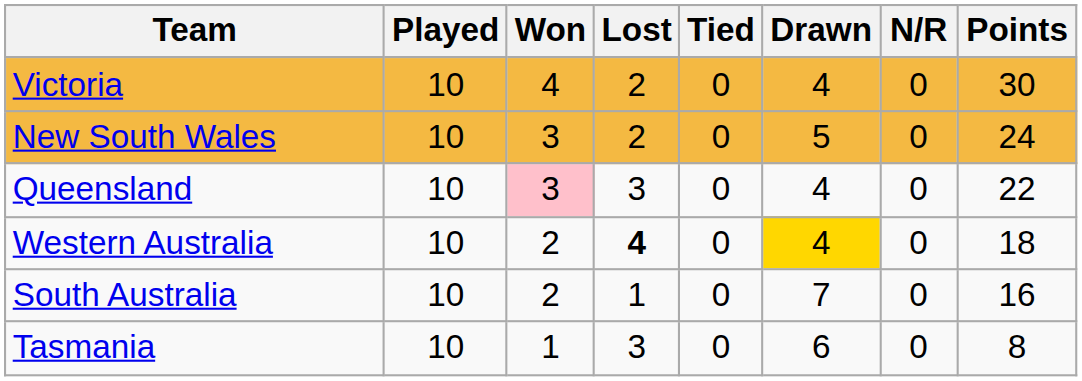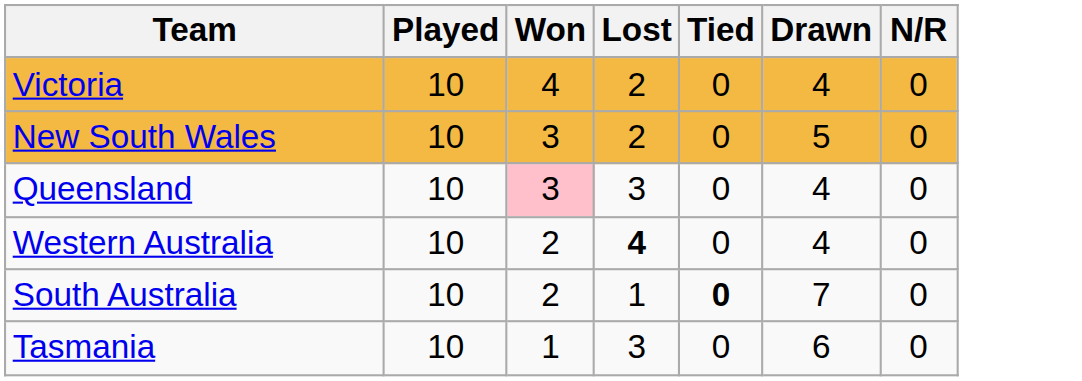- column: Points | 30 | 24 | 22 | 18 | 16 | 8
Western Australia | Drawn: gold background -> no background
South Australia | Tied: normal -> bold
